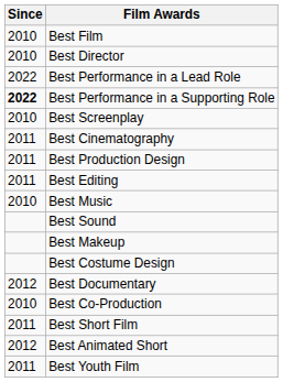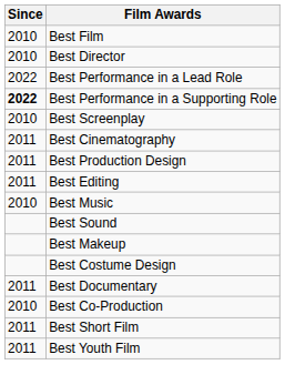Best Documentary | Since: 2012 -> 2011
- row: 2012 | Best Animated Short
